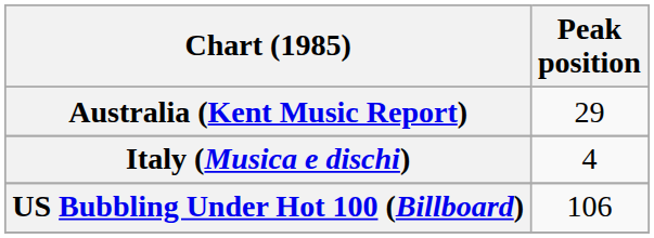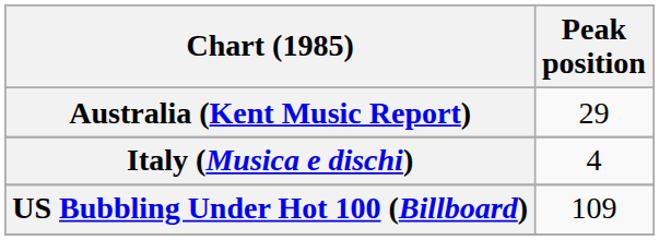US Bubbling Under Hot 100 (Billboard) | Peak position: 106 -> 109
